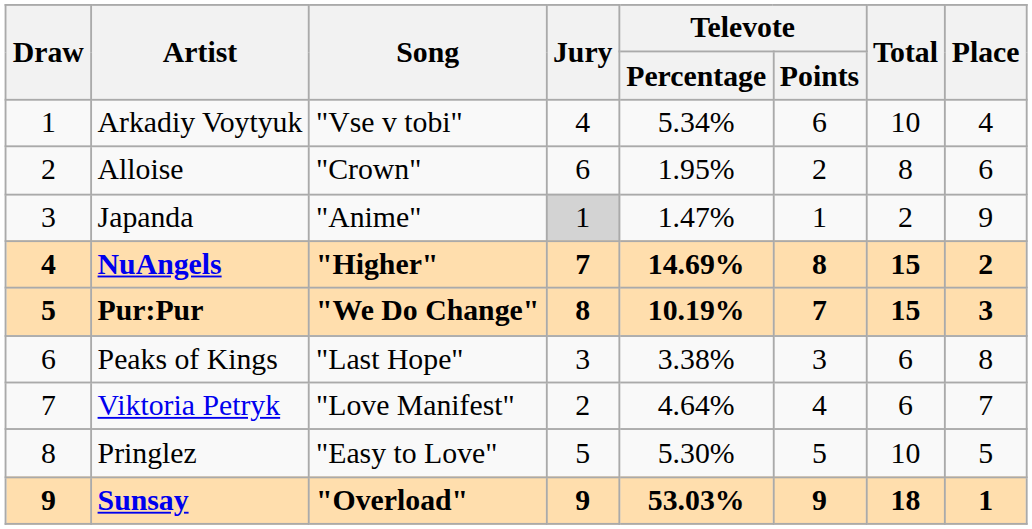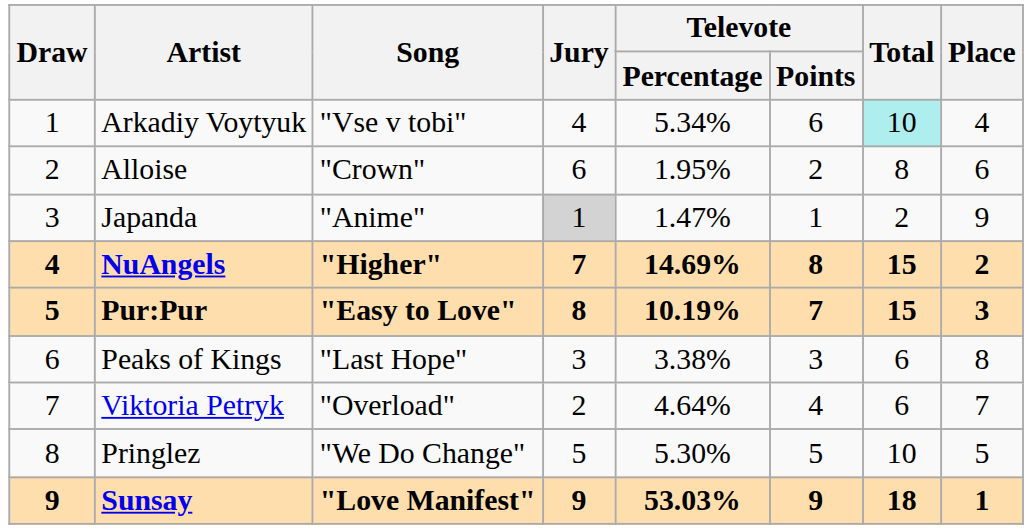Arkadiy Voytyuk | Total: no background -> paleturquoise background
Pur:Pur | Song: "We Do Change" -> "Easy to Love"
Viktoria Petryk | Song: "Love Manifest" -> "Overload"
Pringlez | Song: "Easy to Love" -> "We Do Change"
Sunsay | Song: "Overload" -> "Love Manifest"
